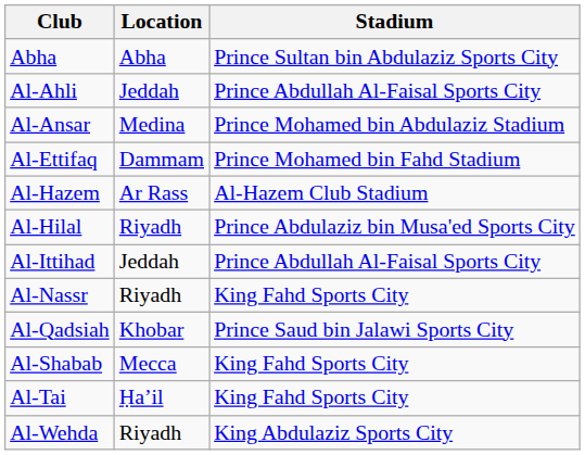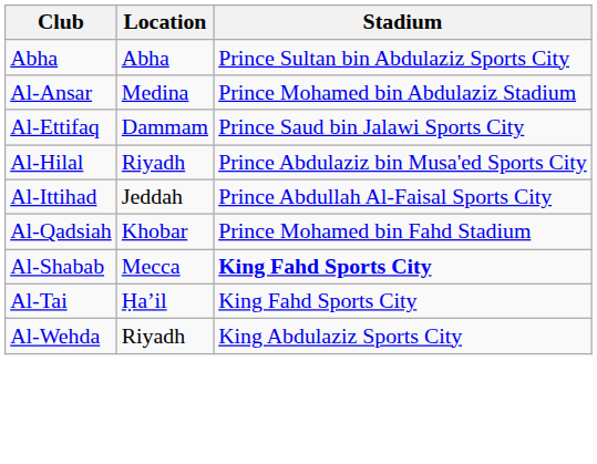- row: Al-Ahli | Jeddah | Prince Abdullah Al-Faisal Sports City
Al-Ettifaq | Stadium: Prince Mohamed bin Fahd Stadium -> Prince Saud bin Jalawi Sports City
- row: Al-Hazem | Ar Rass | Al-Hazem Club Stadium
- row: Al-Nassr | Riyadh | King Fahd Sports City
Al-Qadsiah | Stadium: Prince Saud bin Jalawi Sports City -> Prince Mohamed bin Fahd Stadium
Al-Shabab | Stadium: normal -> bold
